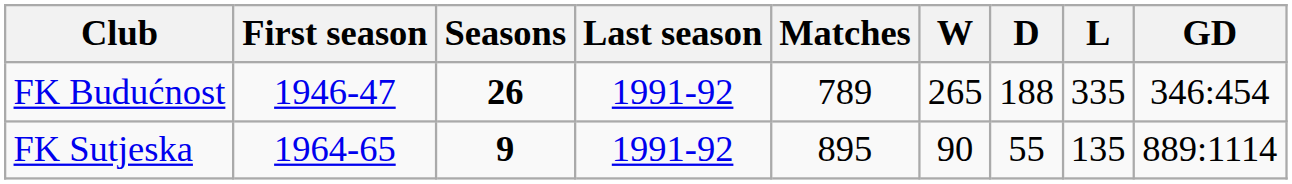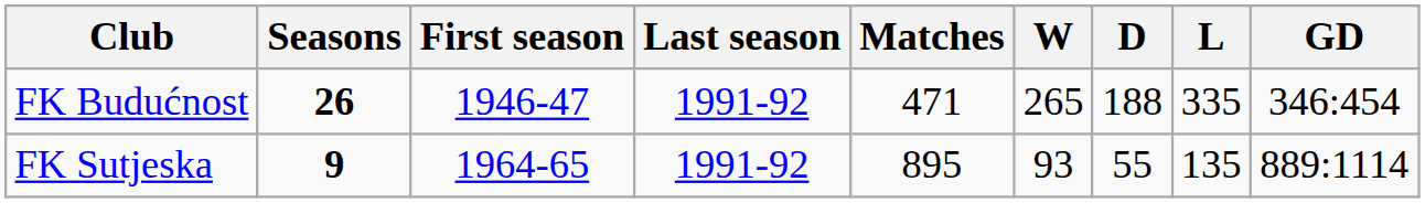columns swapped: Seasons <-> First season
FK Budućnost | Matches: 789 -> 471
FK Sutjeska | W: 90 -> 93
